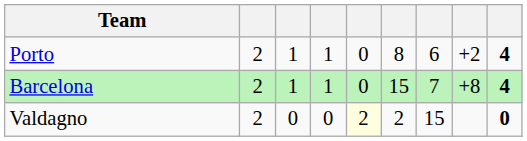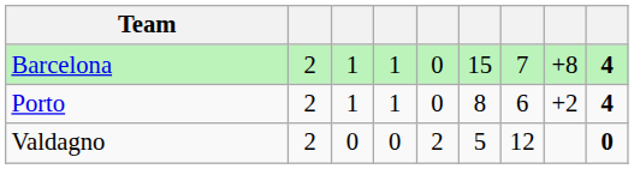rows swapped: Barcelona <-> Porto
Valdagno | column 5: lightyellow background -> no background
Valdagno | column 6: 2 -> 5
Valdagno | column 7: 15 -> 12
